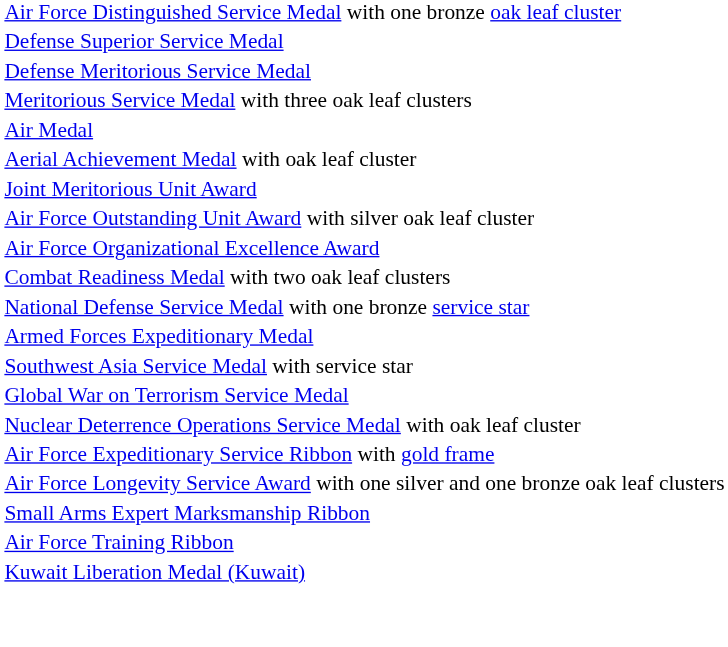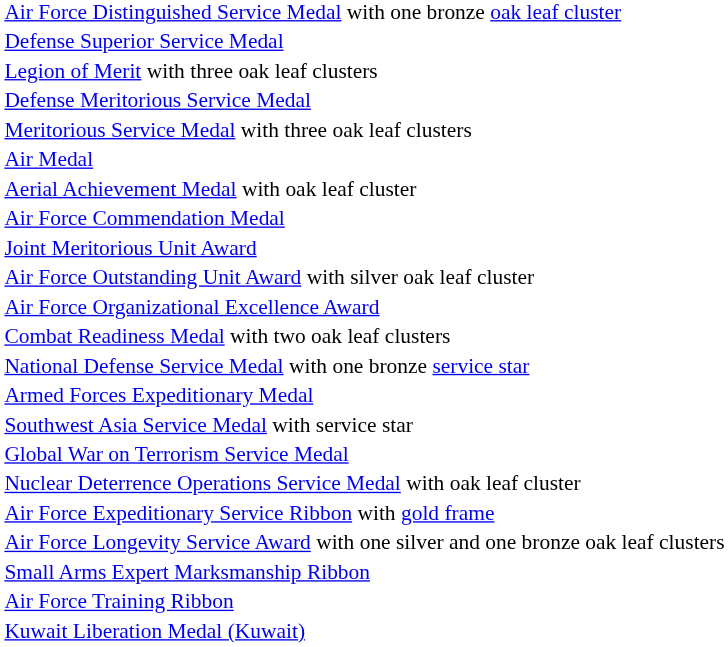+ row: Legion of Merit with three oak leaf clusters
+ row: Air Force Commendation Medal
